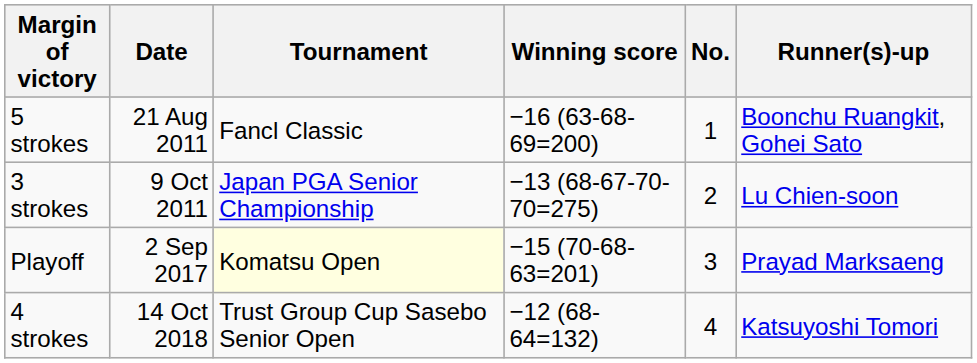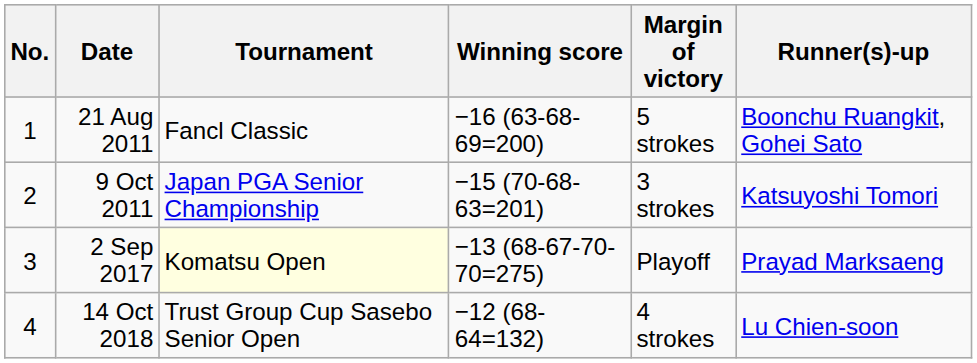columns swapped: No. <-> Margin of victory
9 Oct 2011 | Winning score: −13 (68-67-70-70=275) -> −15 (70-68-63=201)
9 Oct 2011 | Runner(s)-up: Lu Chien-soon -> Katsuyoshi Tomori
2 Sep 2017 | Winning score: −15 (70-68-63=201) -> −13 (68-67-70-70=275)
14 Oct 2018 | Runner(s)-up: Katsuyoshi Tomori -> Lu Chien-soon
